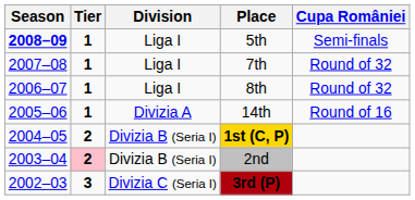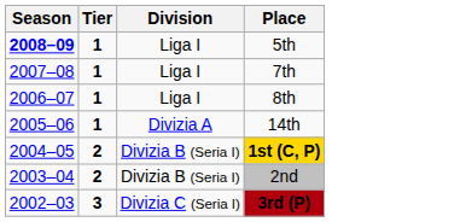- column: Cupa României | Semi-finals | Round of 32 | Round of 32 | Round of 16
2nd | Tier: pink background -> no background
